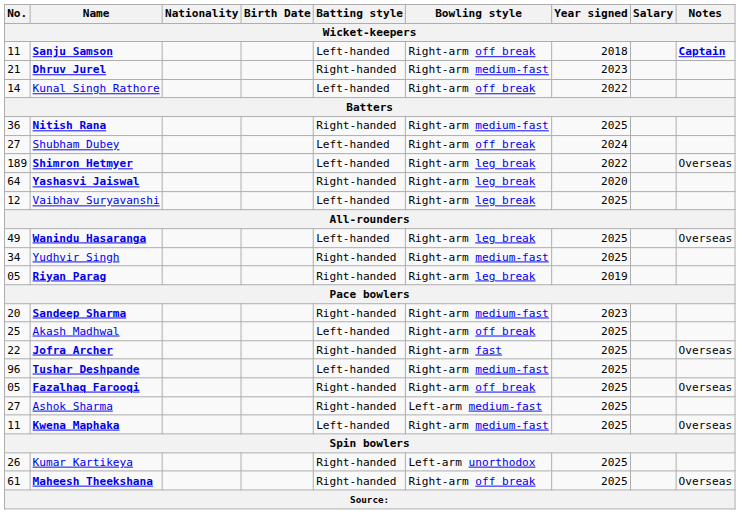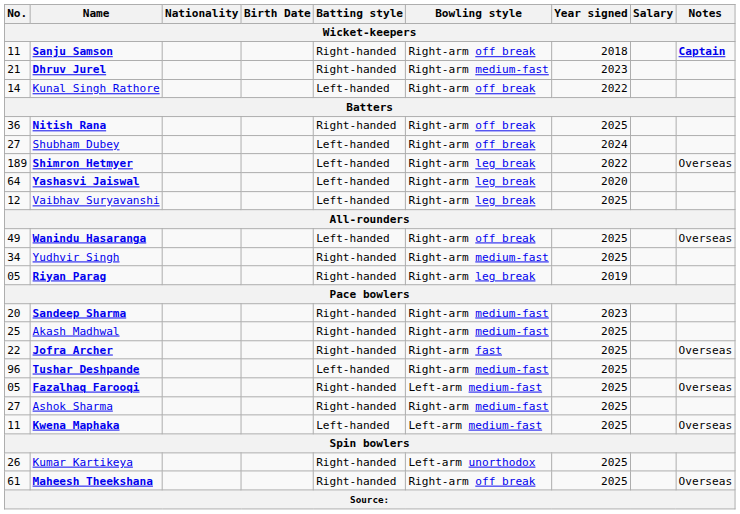Sanju Samson | Batting style: Left-handed -> Right-handed
Nitish Rana | Bowling style: Right-arm medium-fast -> Right-arm off break
Yashasvi Jaiswal | Batting style: Right-handed -> Left-handed
Wanindu Hasaranga | Bowling style: Right-arm leg break -> Right-arm off break
Akash Madhwal | Batting style: Left-handed -> Right-handed
Akash Madhwal | Bowling style: Right-arm off break -> Right-arm medium-fast
Fazalhaq Farooqi | Bowling style: Right-arm off break -> Left-arm medium-fast
Ashok Sharma | Bowling style: Left-arm medium-fast -> Right-arm medium-fast
Kwena Maphaka | Bowling style: Right-arm medium-fast -> Left-arm medium-fast
